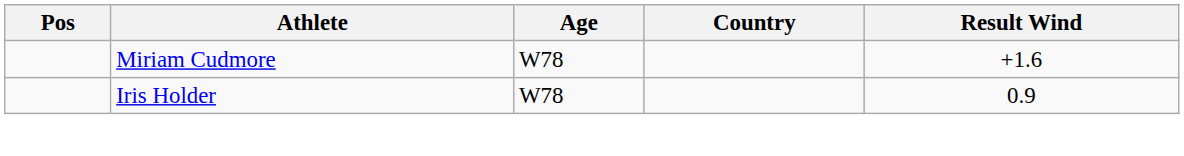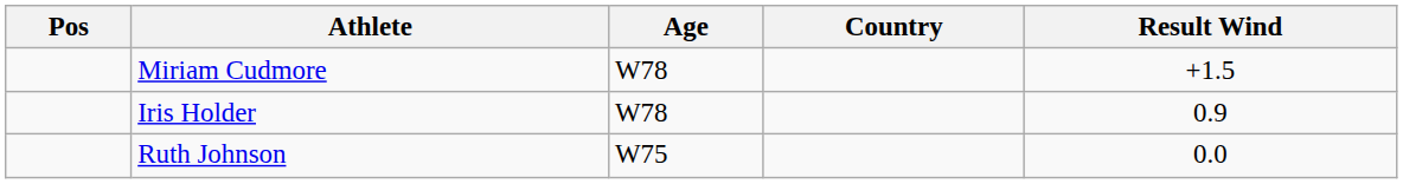Miriam Cudmore | Result Wind: +1.6 -> +1.5
+ row: Ruth Johnson | W75 | 0.0
